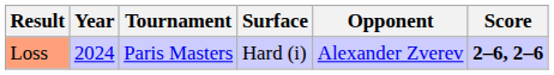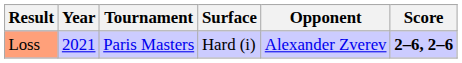Loss | Year: 2024 -> 2021
